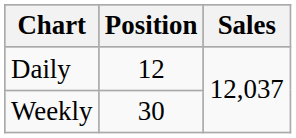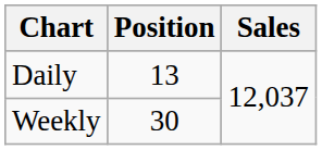Daily | Position: 12 -> 13
